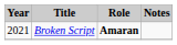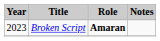Broken Script | Year: 2021 -> 2023
